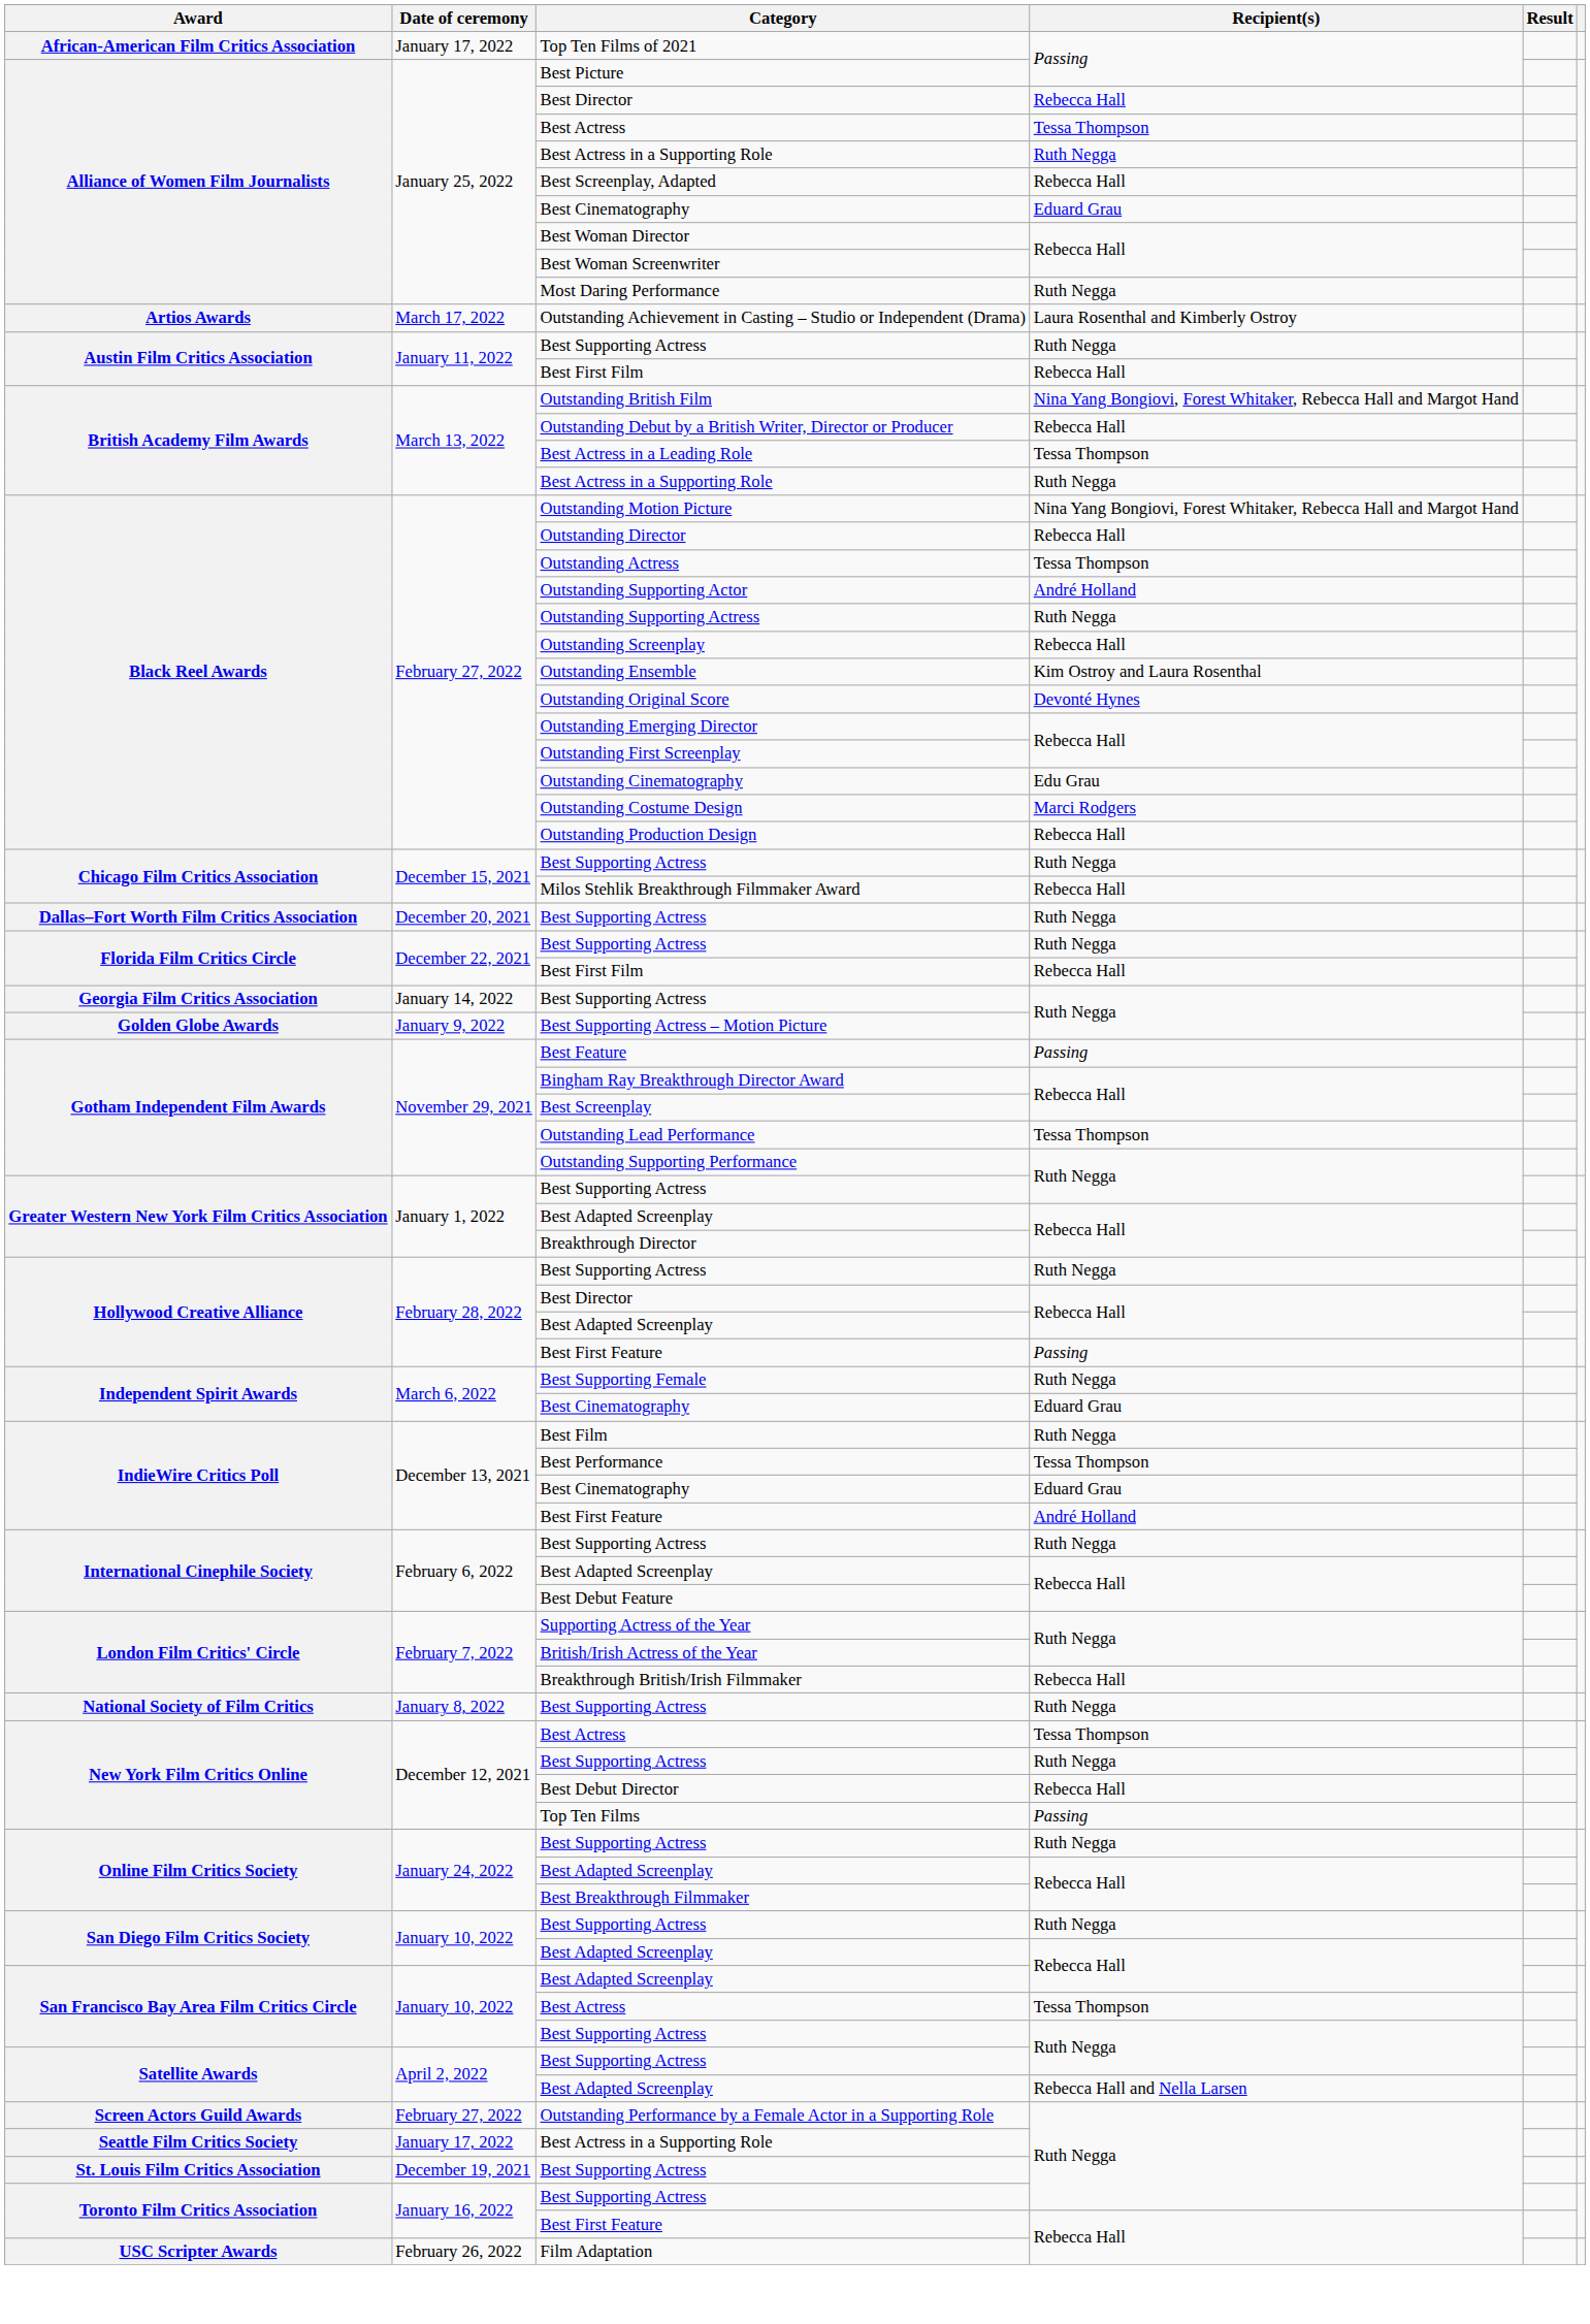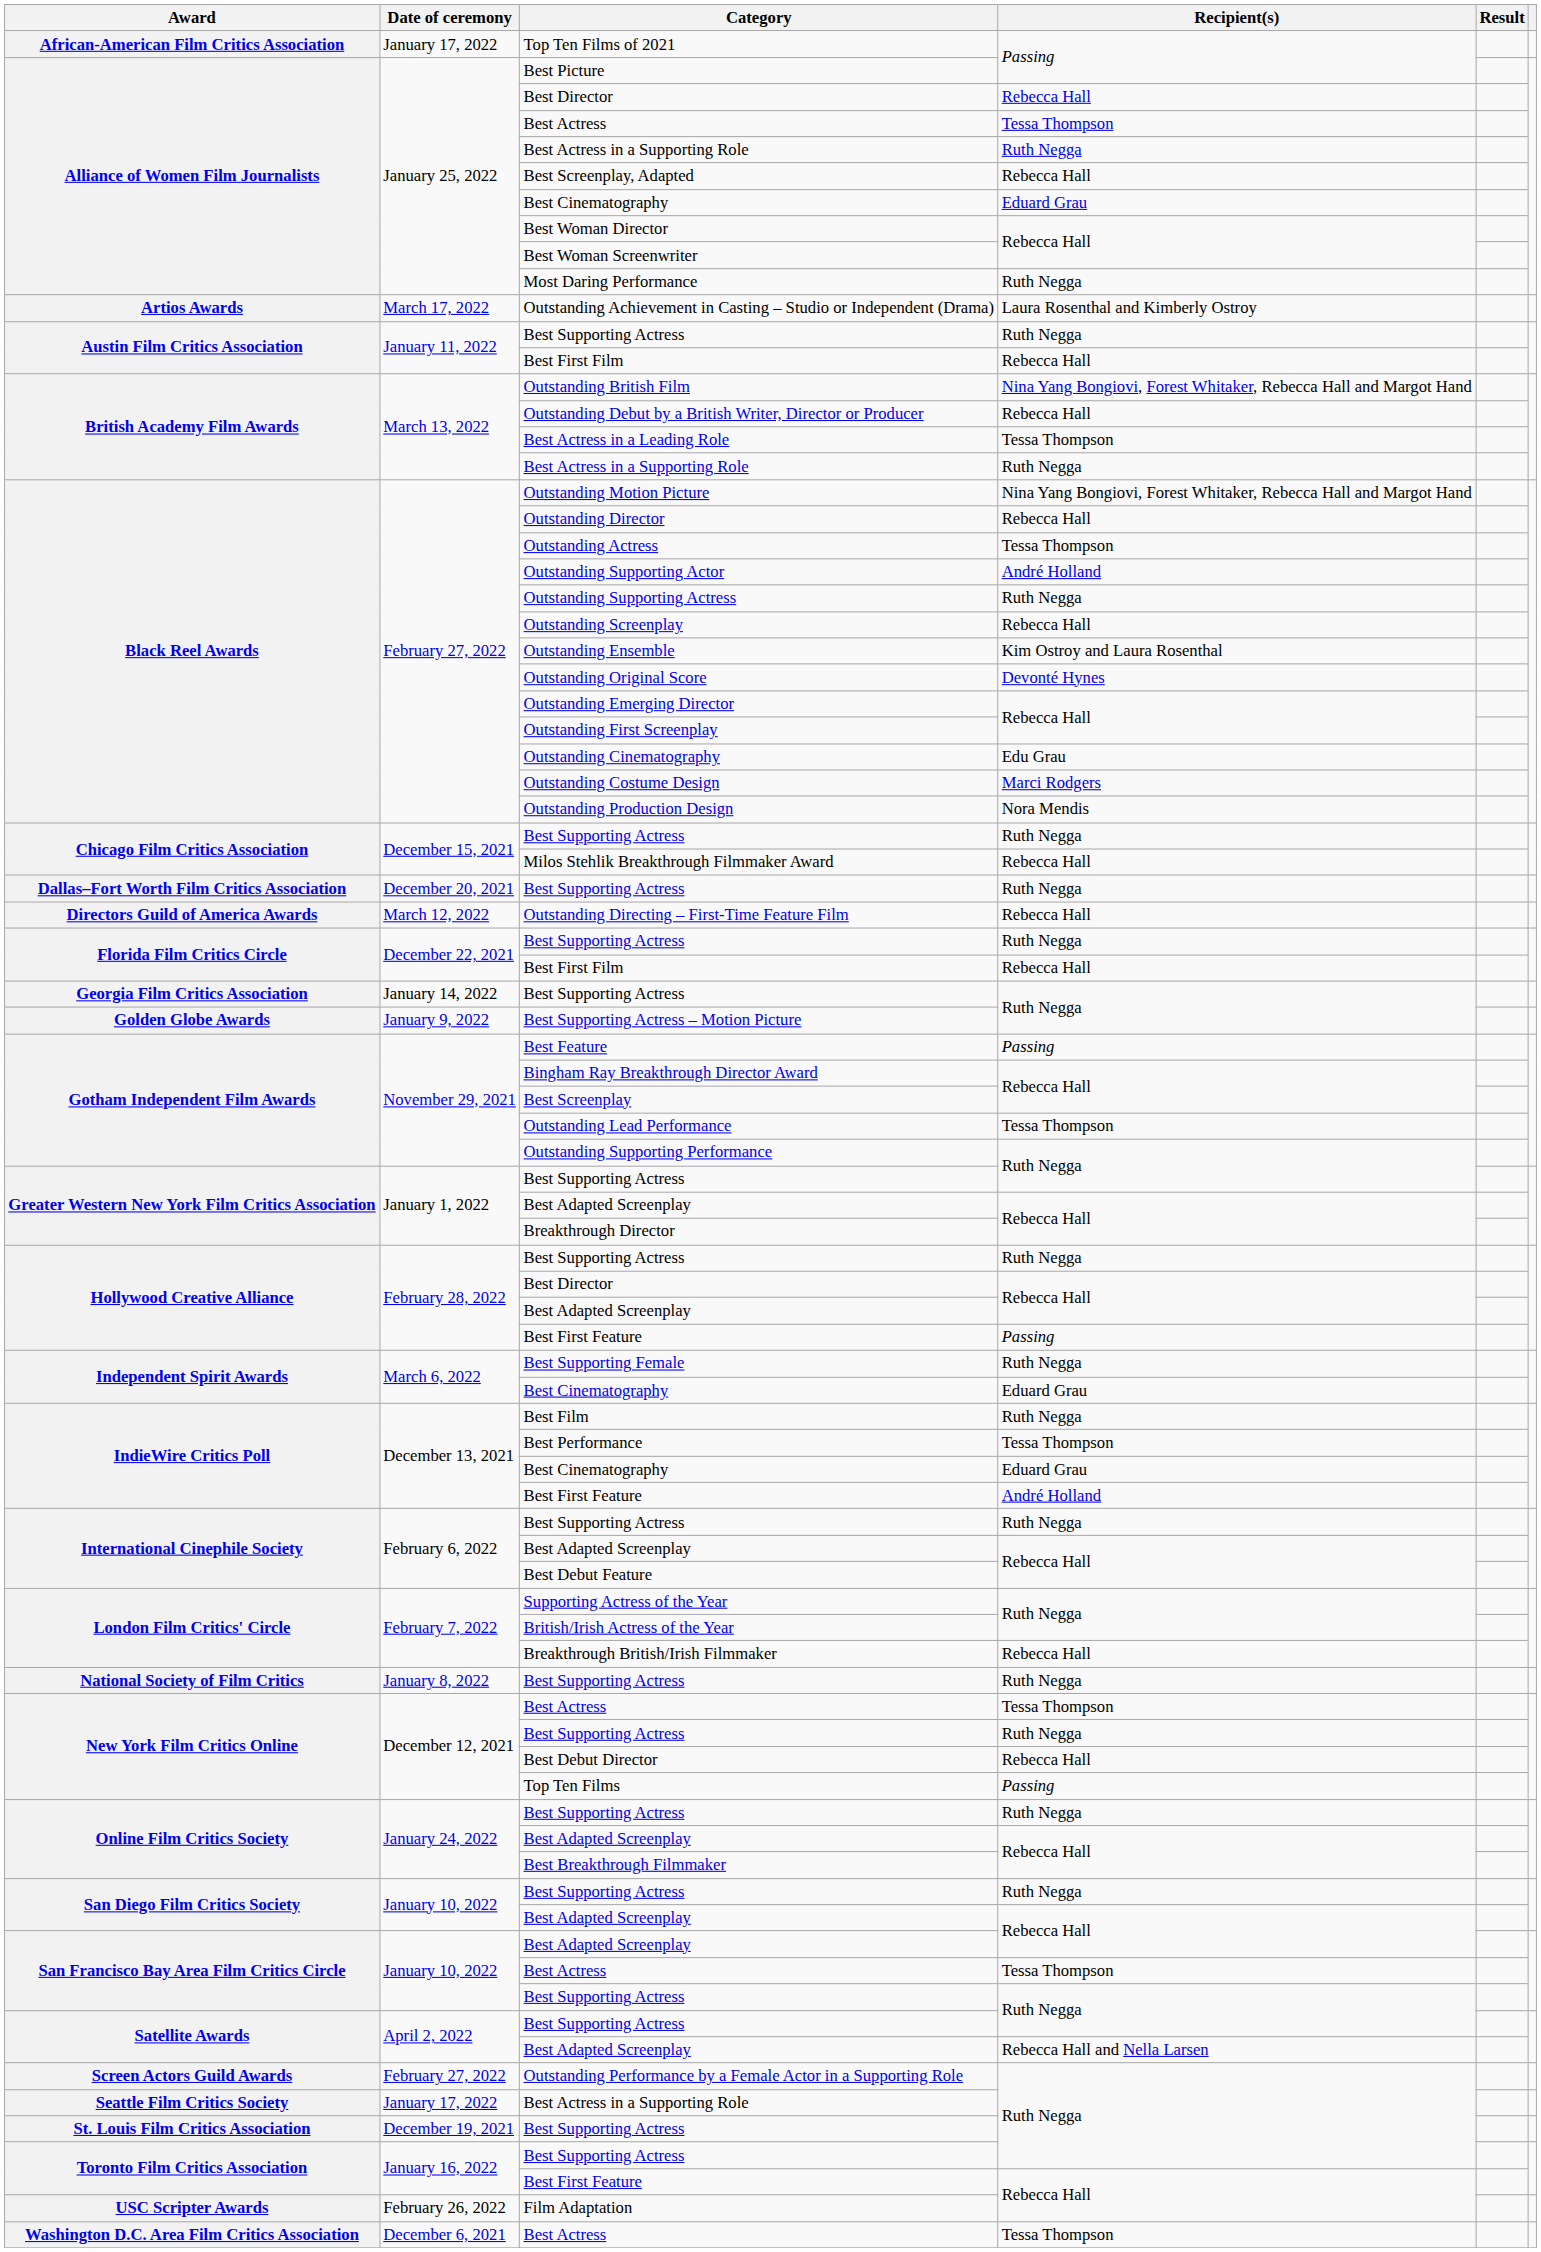Outstanding Production Design | Recipient(s): Rebecca Hall -> Nora Mendis
+ row: Directors Guild of America Awards | March 12, 2022 | Outstanding Directing – First-Time Feature Film | Rebecca Hall
+ row: Washington D.C. Area Film Critics Association | December 6, 2021 | Best Actress | Tessa Thompson
